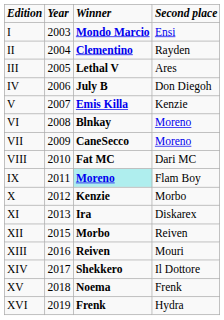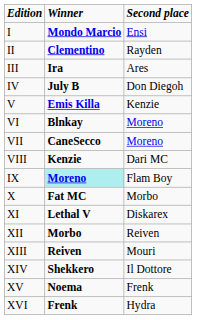- column: Year | 2003 | 2004 | 2005 | 2006 | 2007 | 2008 | 2009 | 2010 | 2011 | 2012 | 2013 | 2015 | 2016 | 2017 | 2018 | 2019
III | Winner: Lethal V -> Ira
VIII | Winner: Fat MC -> Kenzie
X | Winner: Kenzie -> Fat MC
XI | Winner: Ira -> Lethal V
